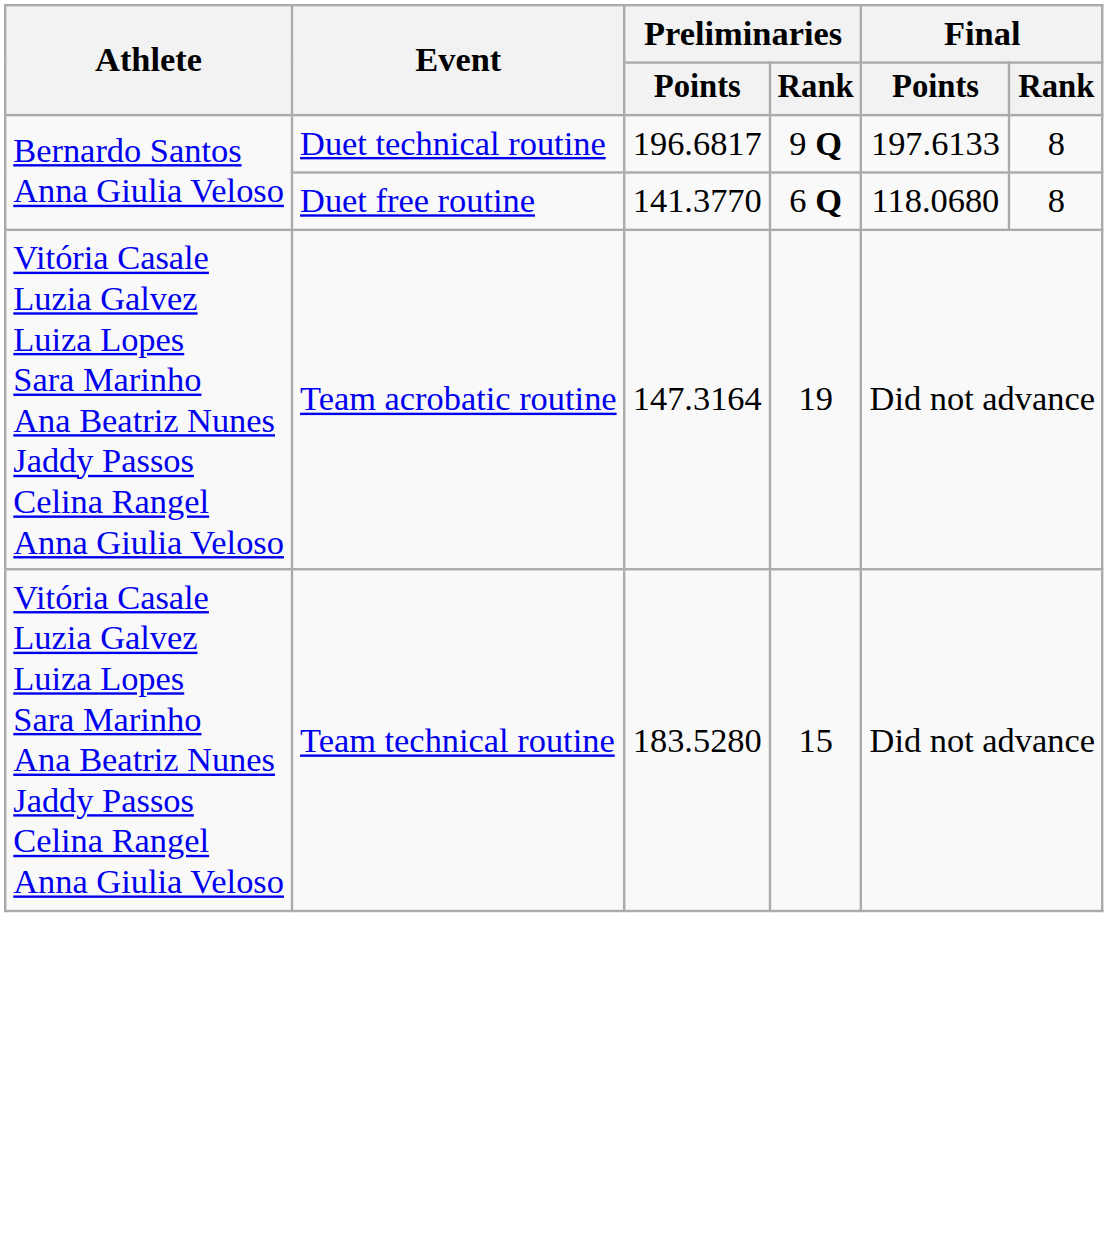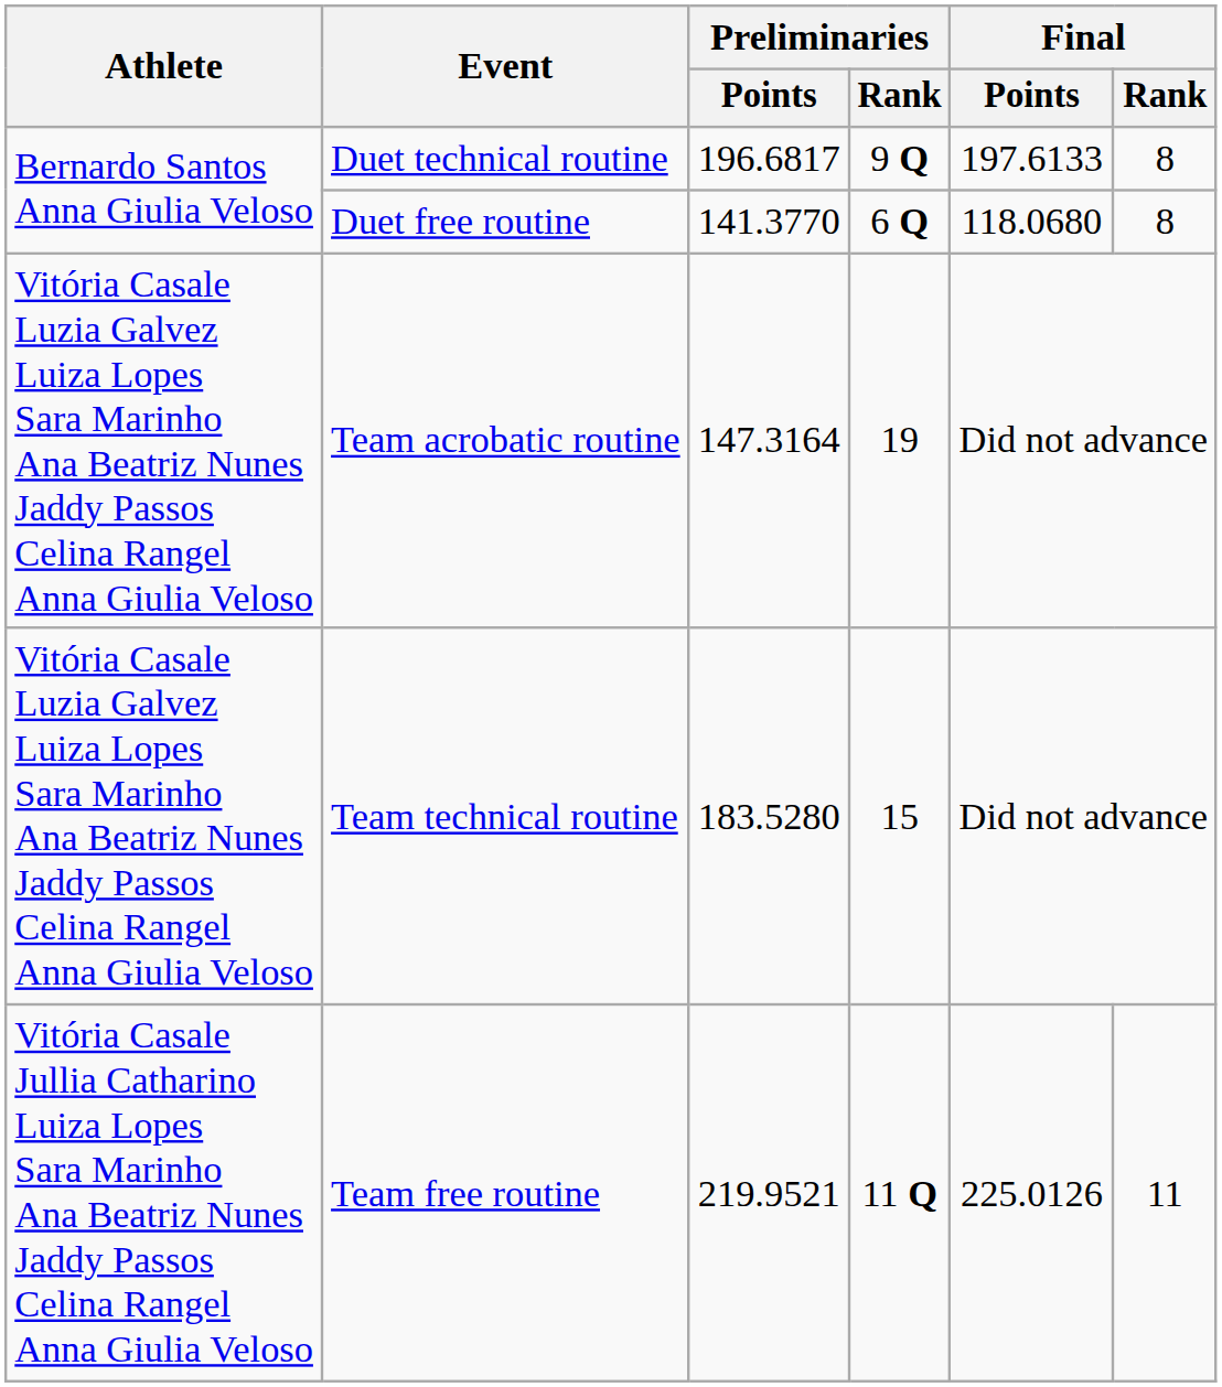+ row: Vitória Casale Jullia Catharino Luiza Lopes Sara Marinho Ana Beatriz Nunes Jaddy Passos Celina Rangel Anna Giulia Veloso | Team free routine | 219.9521 | 11 Q | 225.0126 | 11
